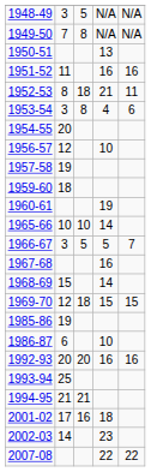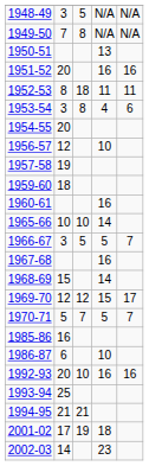1951-52 | column 2: 11 -> 20
1952-53 | column 4: 21 -> 11
1960-61 | column 4: 19 -> 16
1969-70 | column 3: 18 -> 12
1969-70 | column 5: 15 -> 17
+ row: 1970-71 | 5 | 7 | 5 | 7
1985-86 | column 2: 19 -> 16
1992-93 | column 3: 20 -> 10
2001-02 | column 3: 16 -> 19
- row: 2007-08 | 22 | 22
